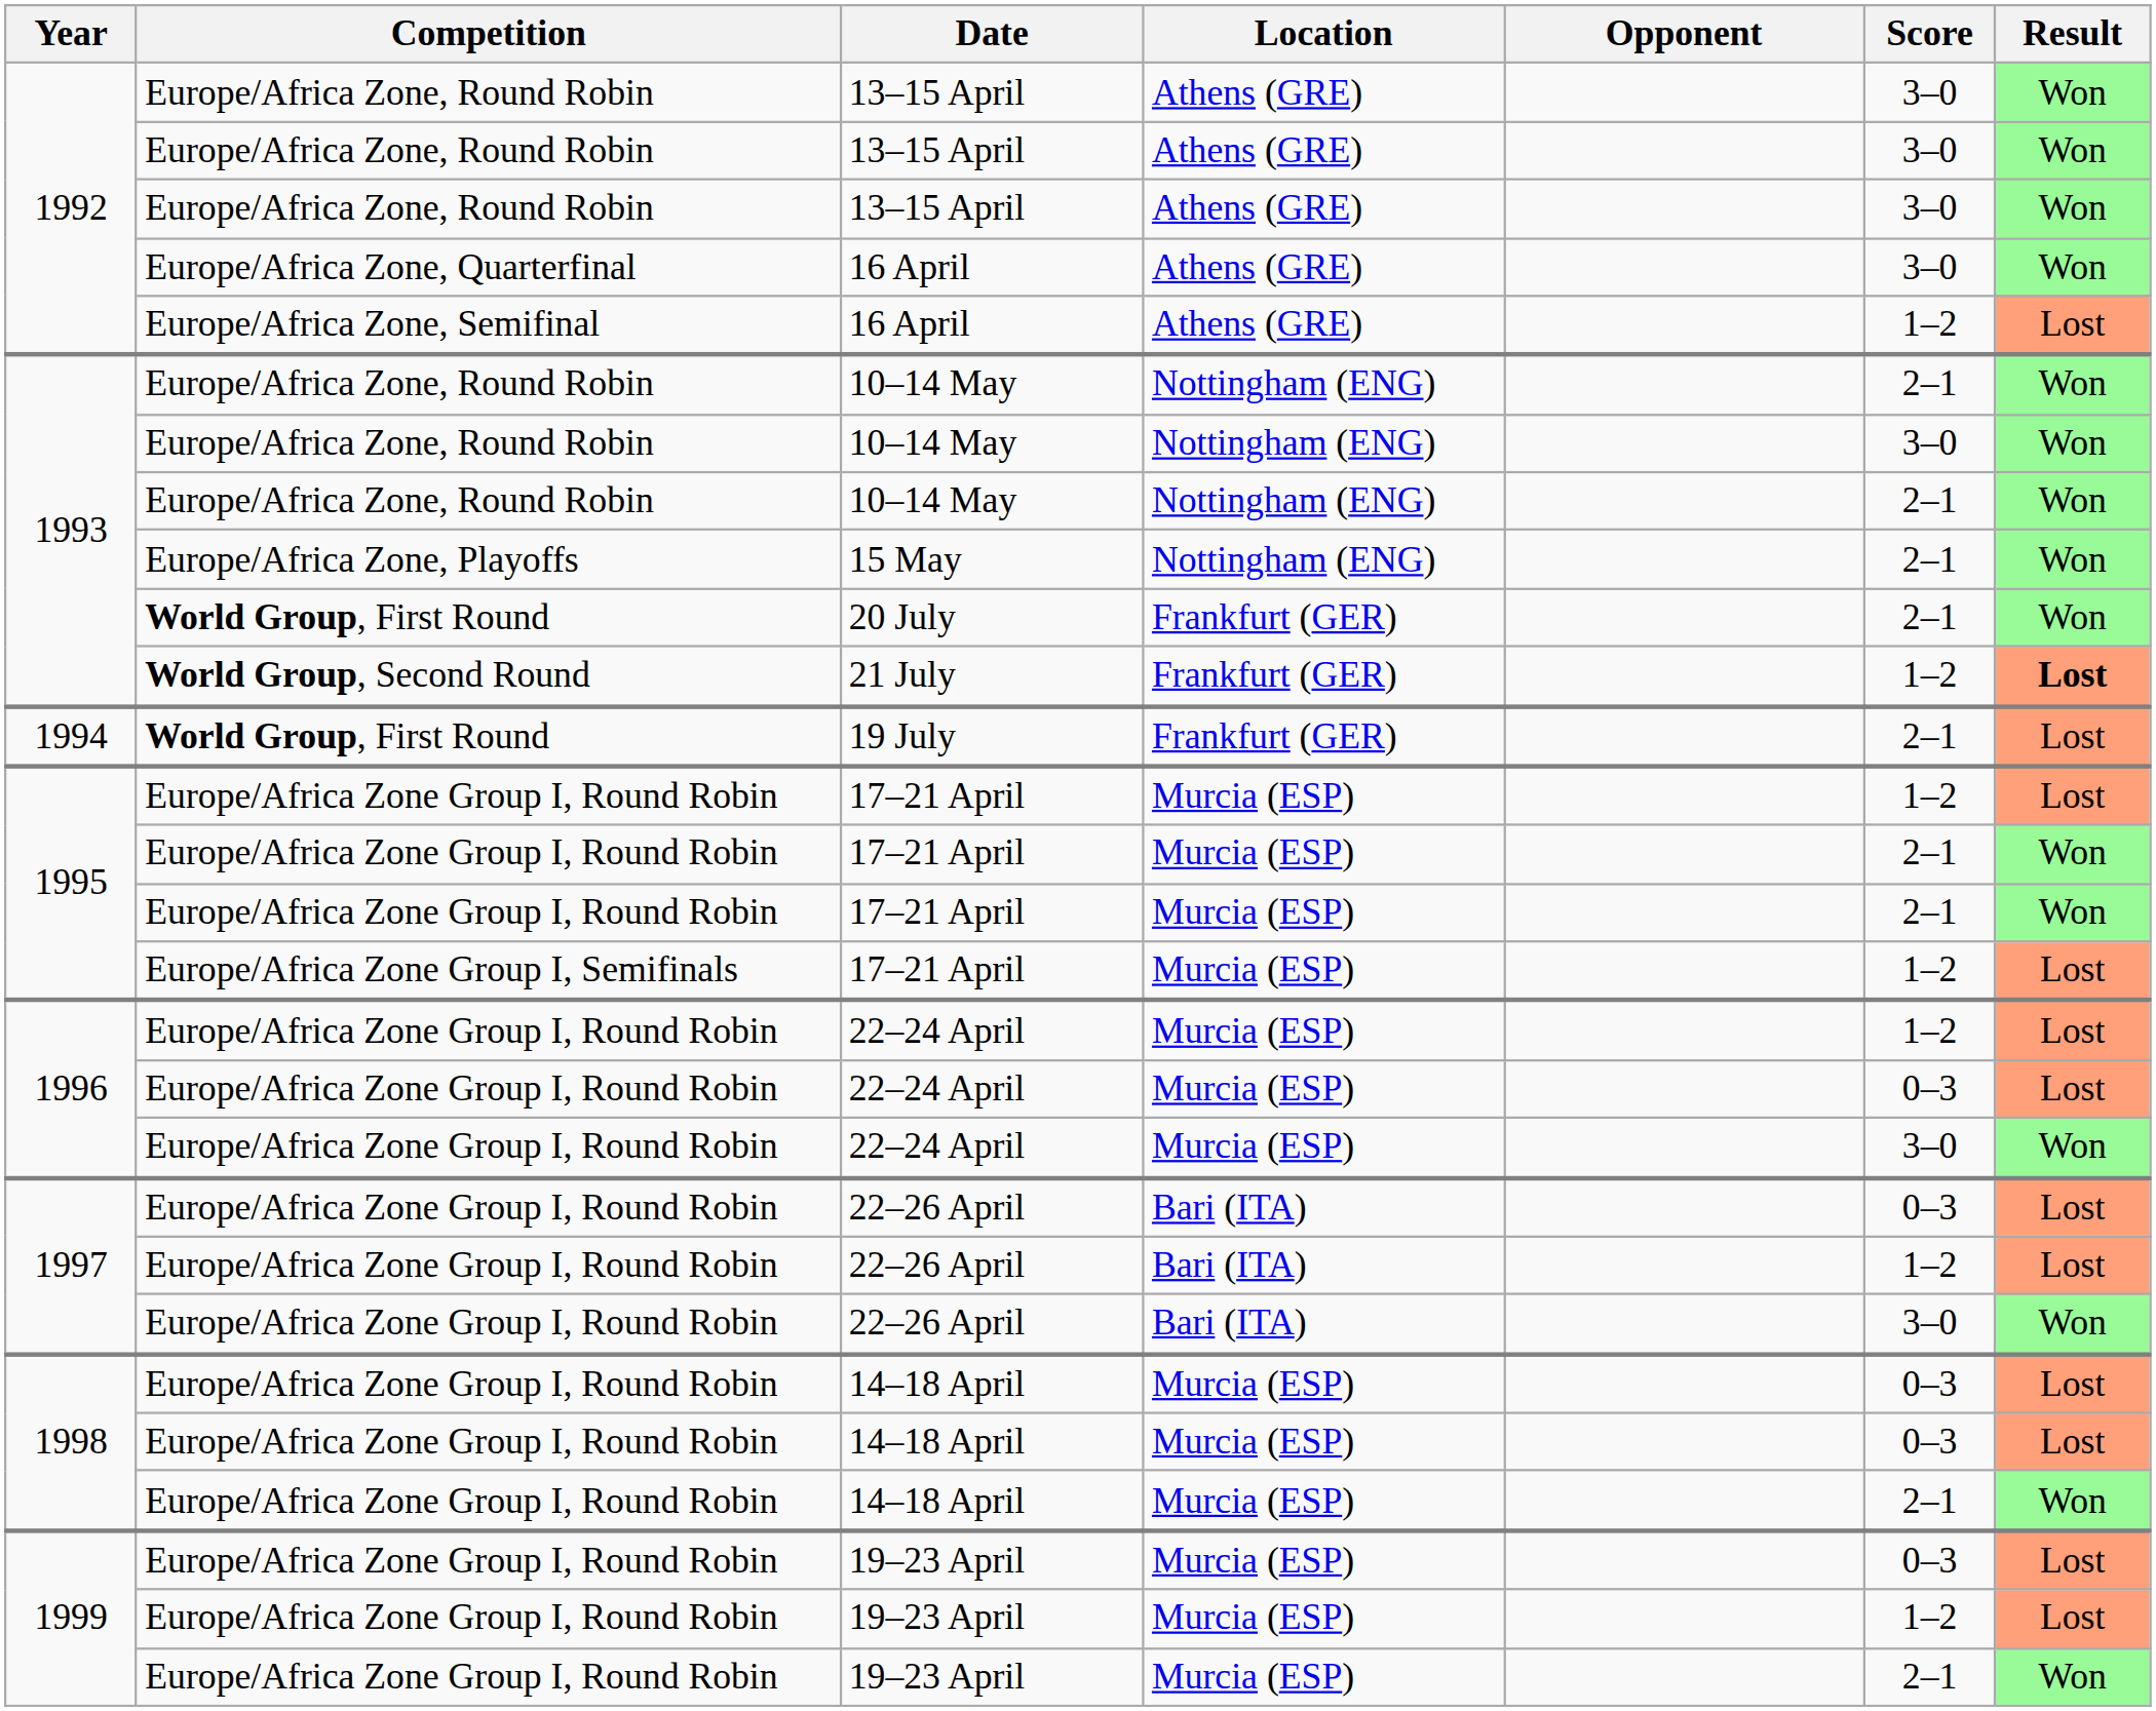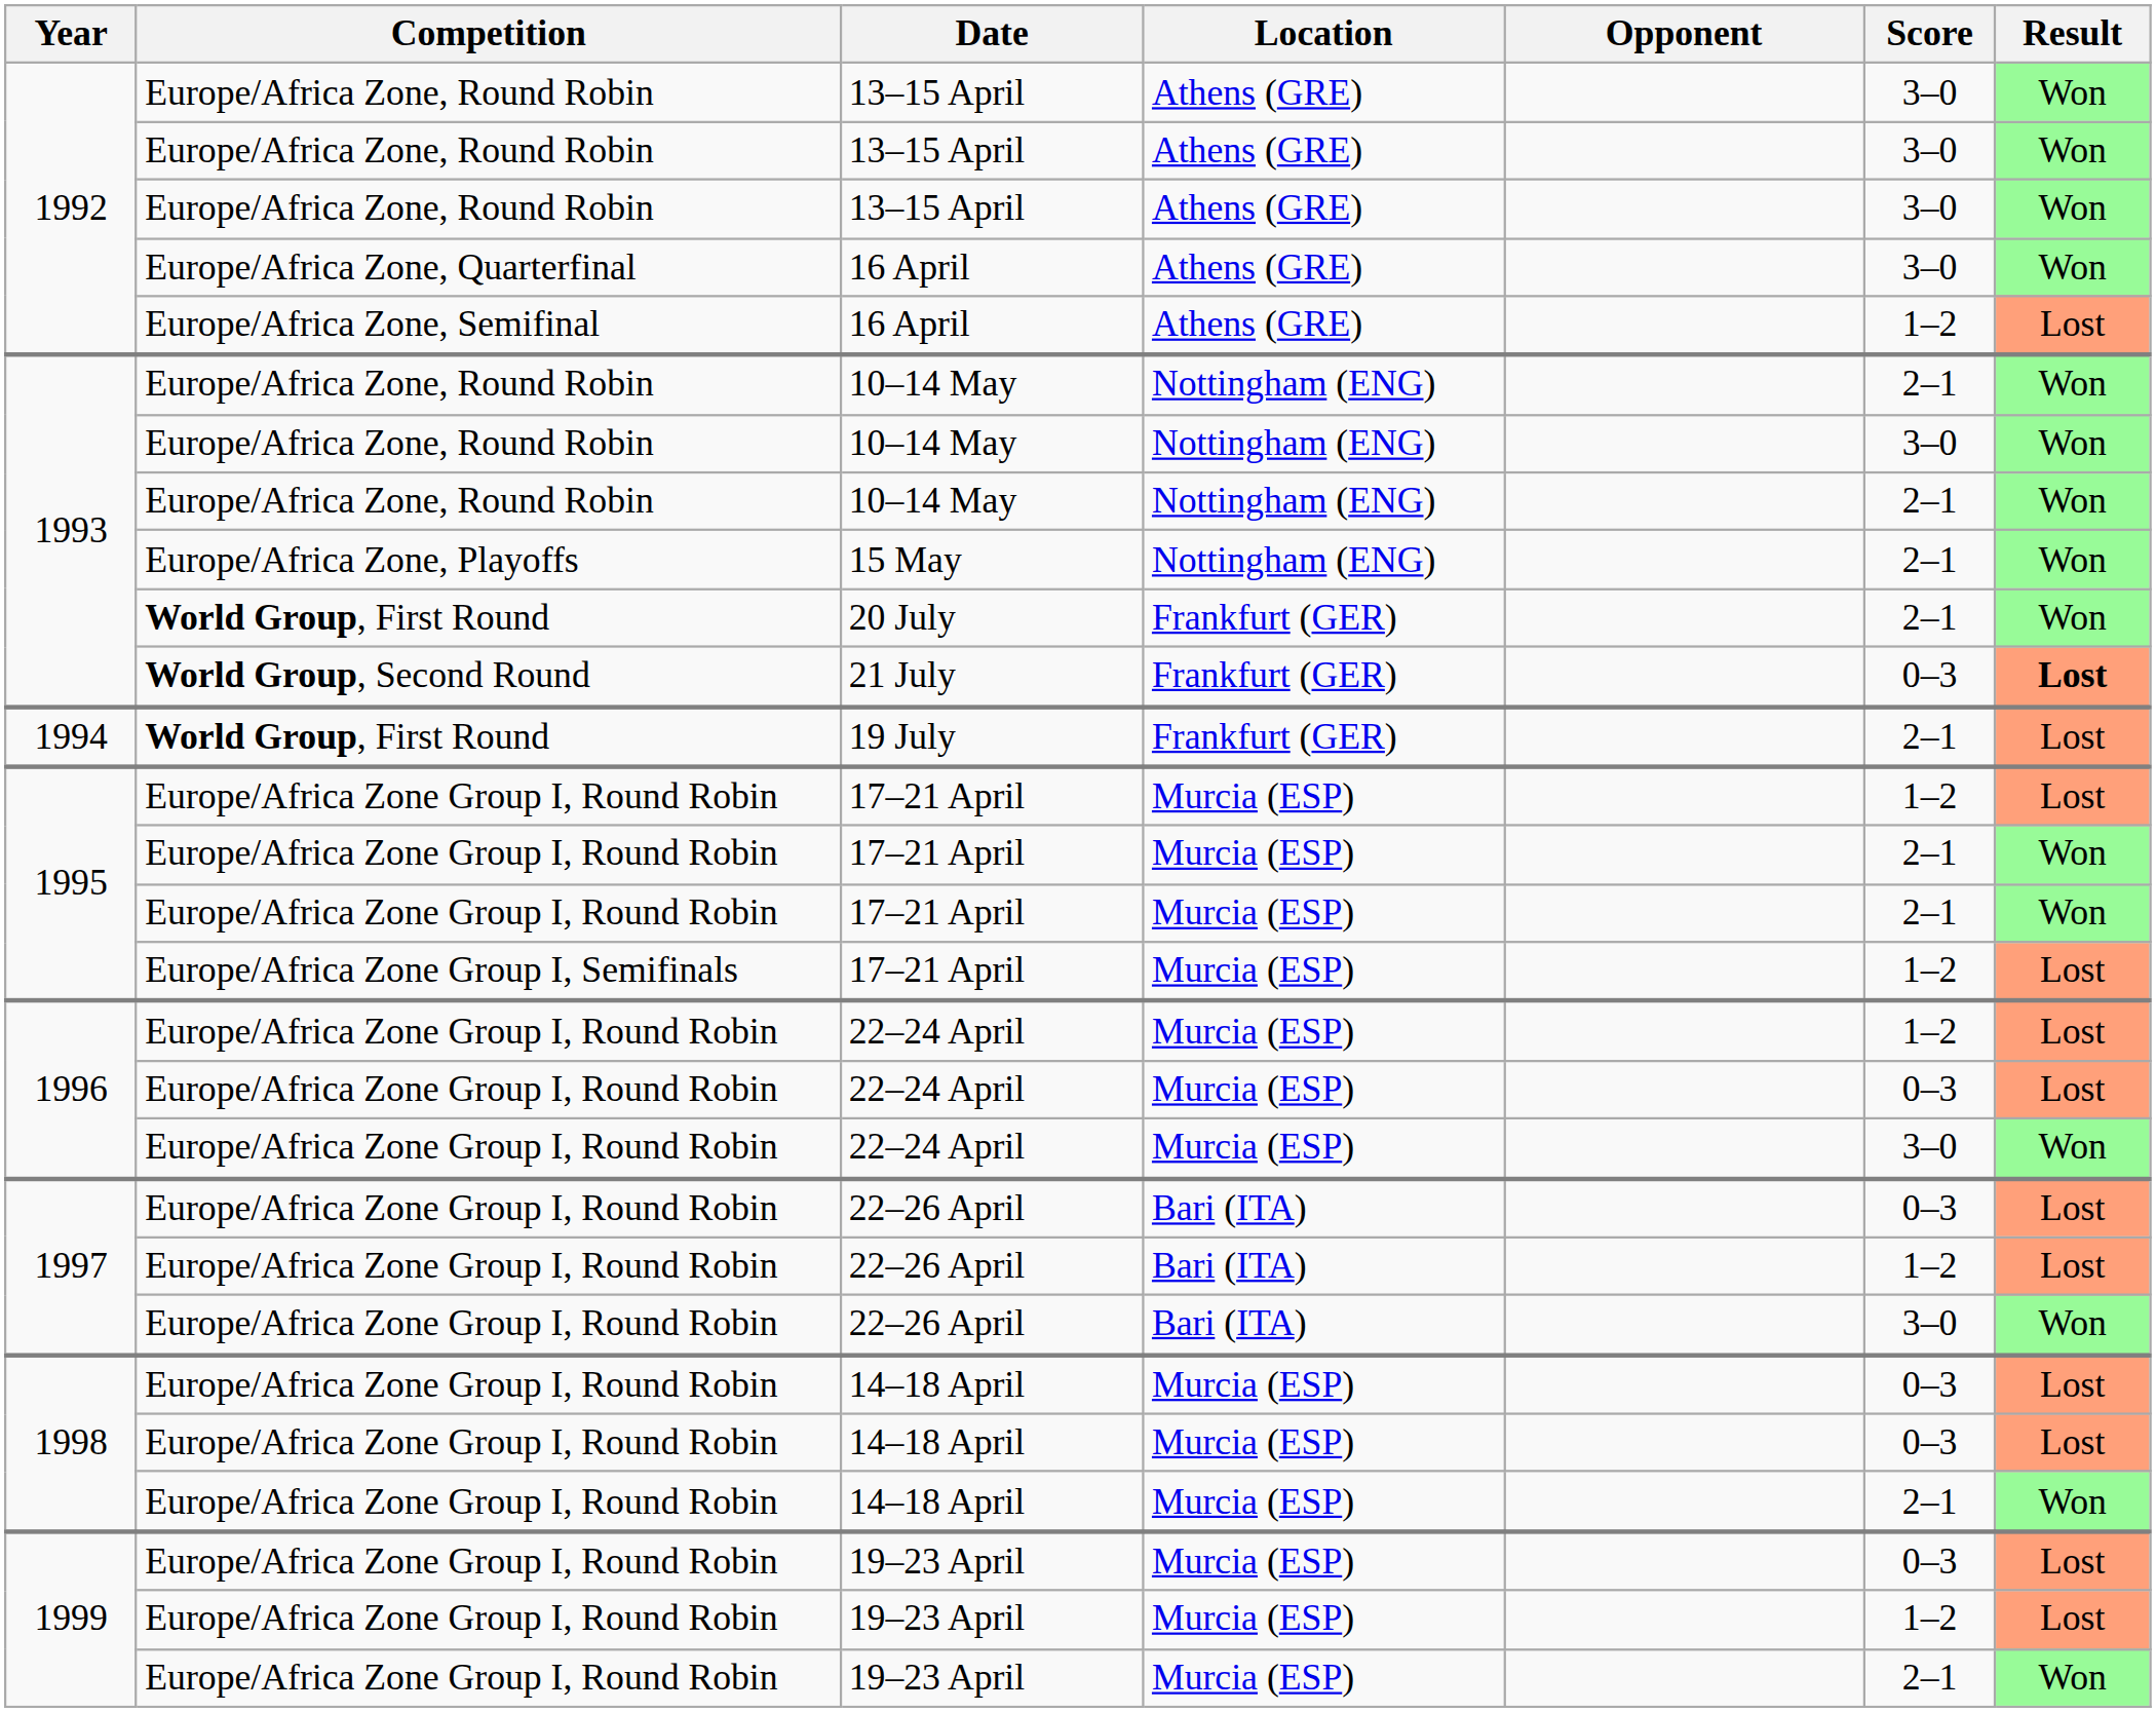21 July | Score: 1–2 -> 0–3
